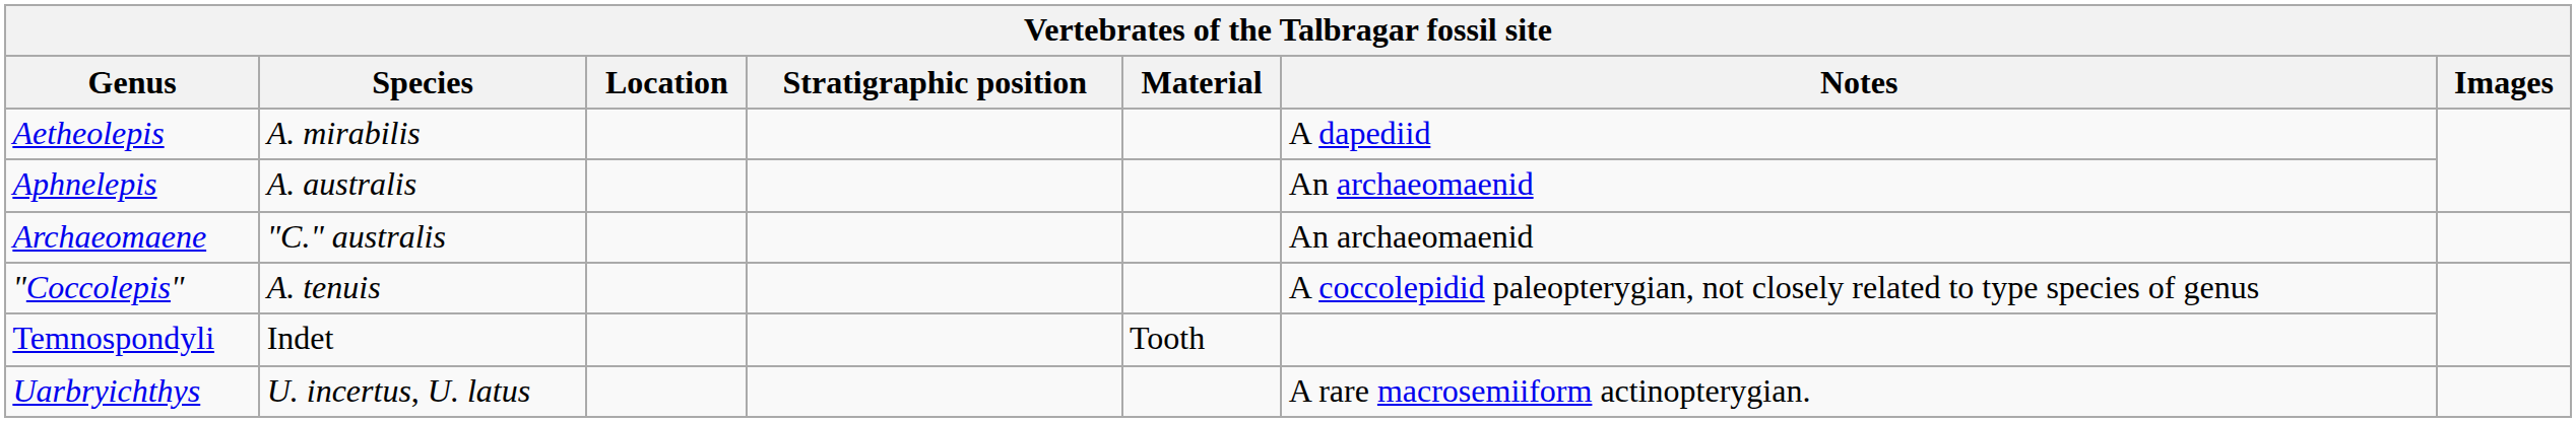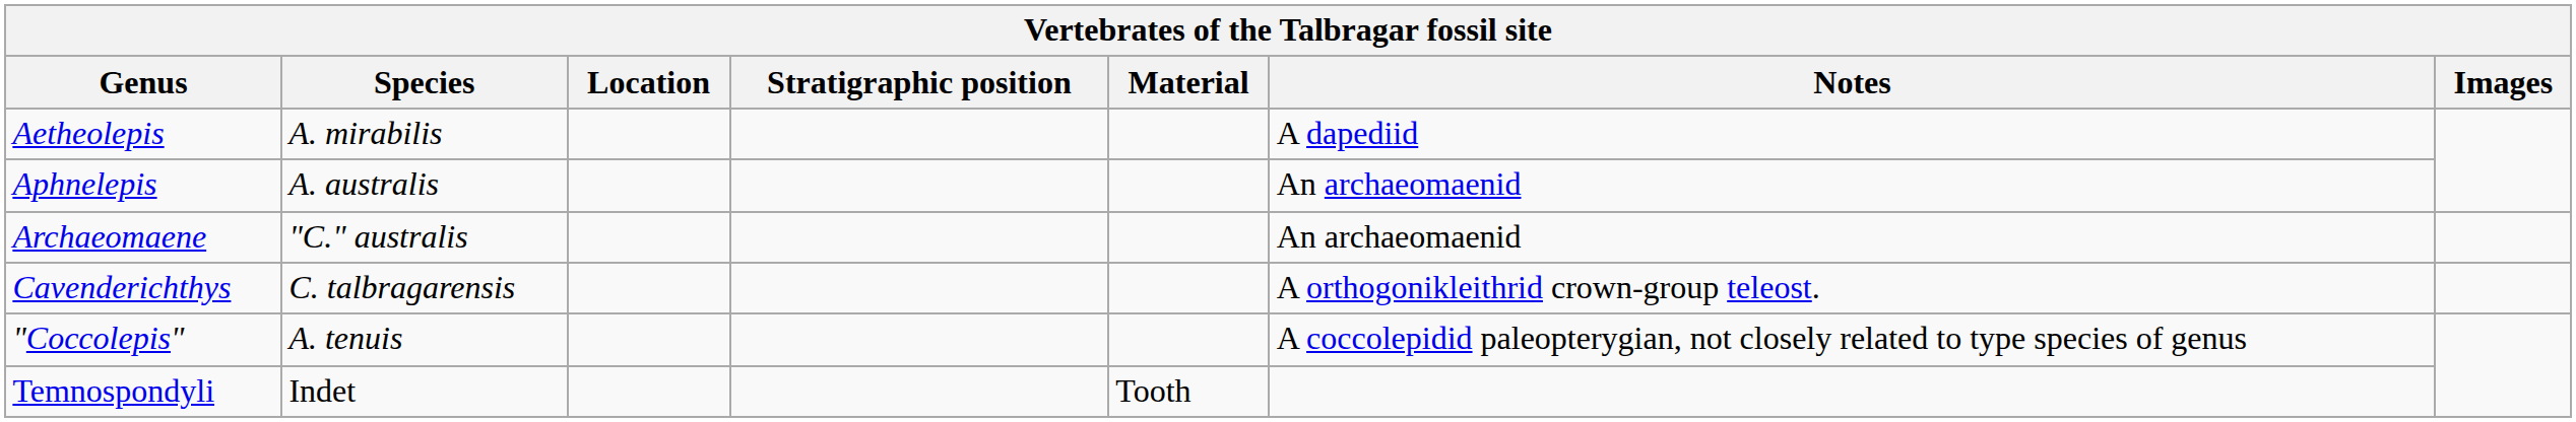+ row: Cavenderichthys | C. talbragarensis | A orthogonikleithrid crown-group teleost.
- row: Uarbryichthys | U. incertus, U. latus | A rare macrosemiiform actinopterygian.
